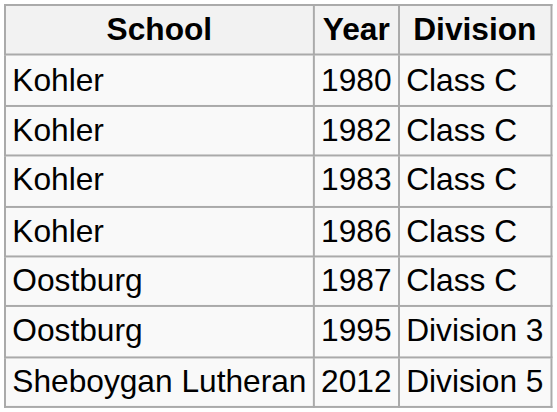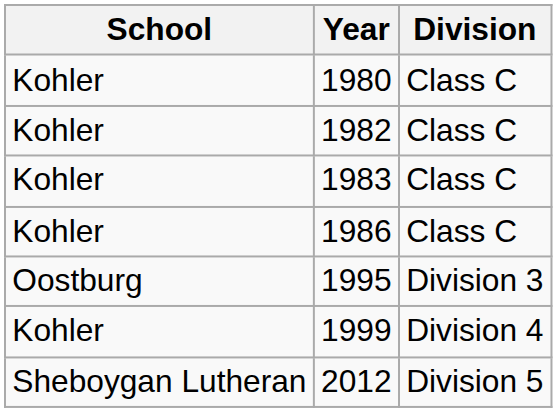- row: Oostburg | 1987 | Class C
+ row: Kohler | 1999 | Division 4
